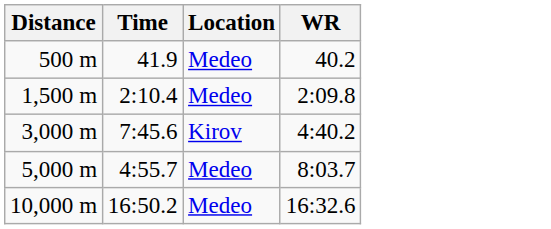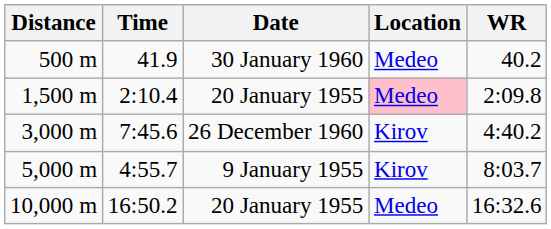+ column: Date | 30 January 1960 | 20 January 1955 | 26 December 1960 | 9 January 1955 | 20 January 1955
1,500 m | Location: no background -> pink background
5,000 m | Location: Medeo -> Kirov
